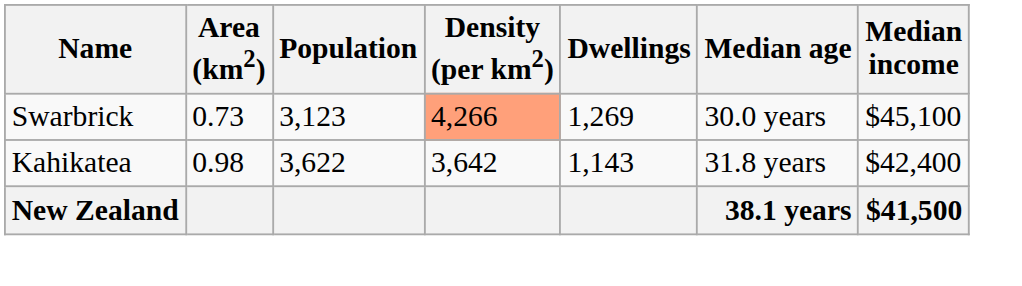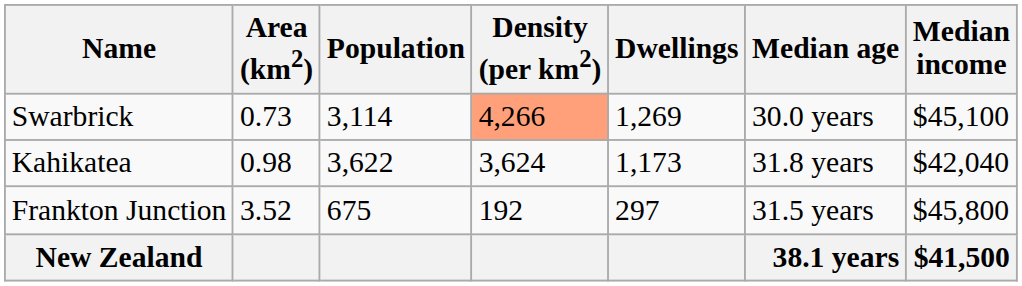Swarbrick | Population: 3,123 -> 3,114
Kahikatea | Density (per km2): 3,642 -> 3,624
Kahikatea | Dwellings: 1,143 -> 1,173
Kahikatea | Median income: $42,400 -> $42,040
+ row: Frankton Junction | 3.52 | 675 | 192 | 297 | 31.5 years | $45,800
